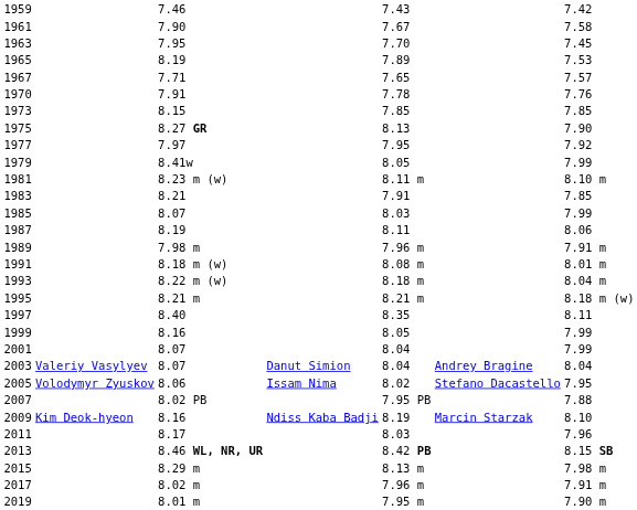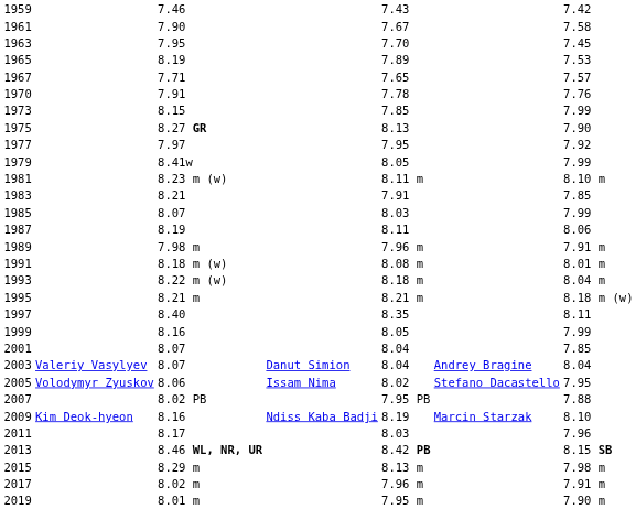1973 | column 7: 7.85 -> 7.99
2001 | column 7: 7.99 -> 7.85
